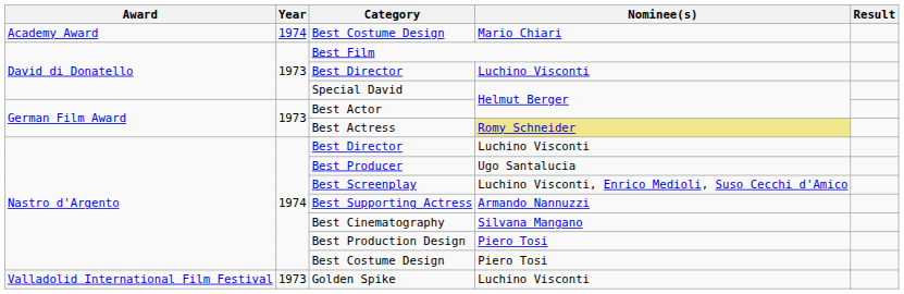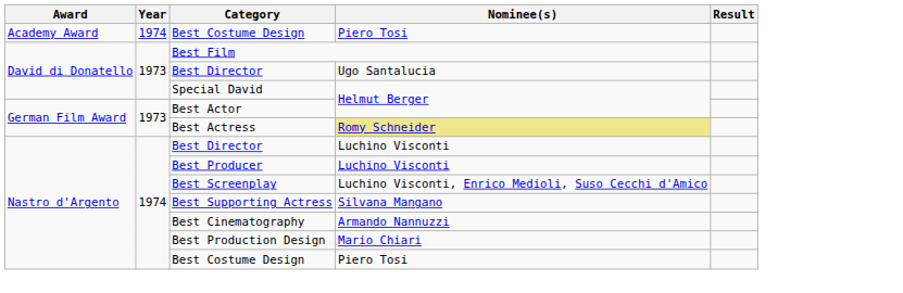Academy Award / Best Costume Design | Nominee(s): Mario Chiari -> Piero Tosi
David di Donatello / Best Director | Nominee(s): Luchino Visconti -> Ugo Santalucia
Best Producer | Nominee(s): Ugo Santalucia -> Luchino Visconti
Best Supporting Actress | Nominee(s): Armando Nannuzzi -> Silvana Mangano
Best Cinematography | Nominee(s): Silvana Mangano -> Armando Nannuzzi
Best Production Design | Nominee(s): Piero Tosi -> Mario Chiari
- row: Valladolid International Film Festival | 1973 | Golden Spike | Luchino Visconti
